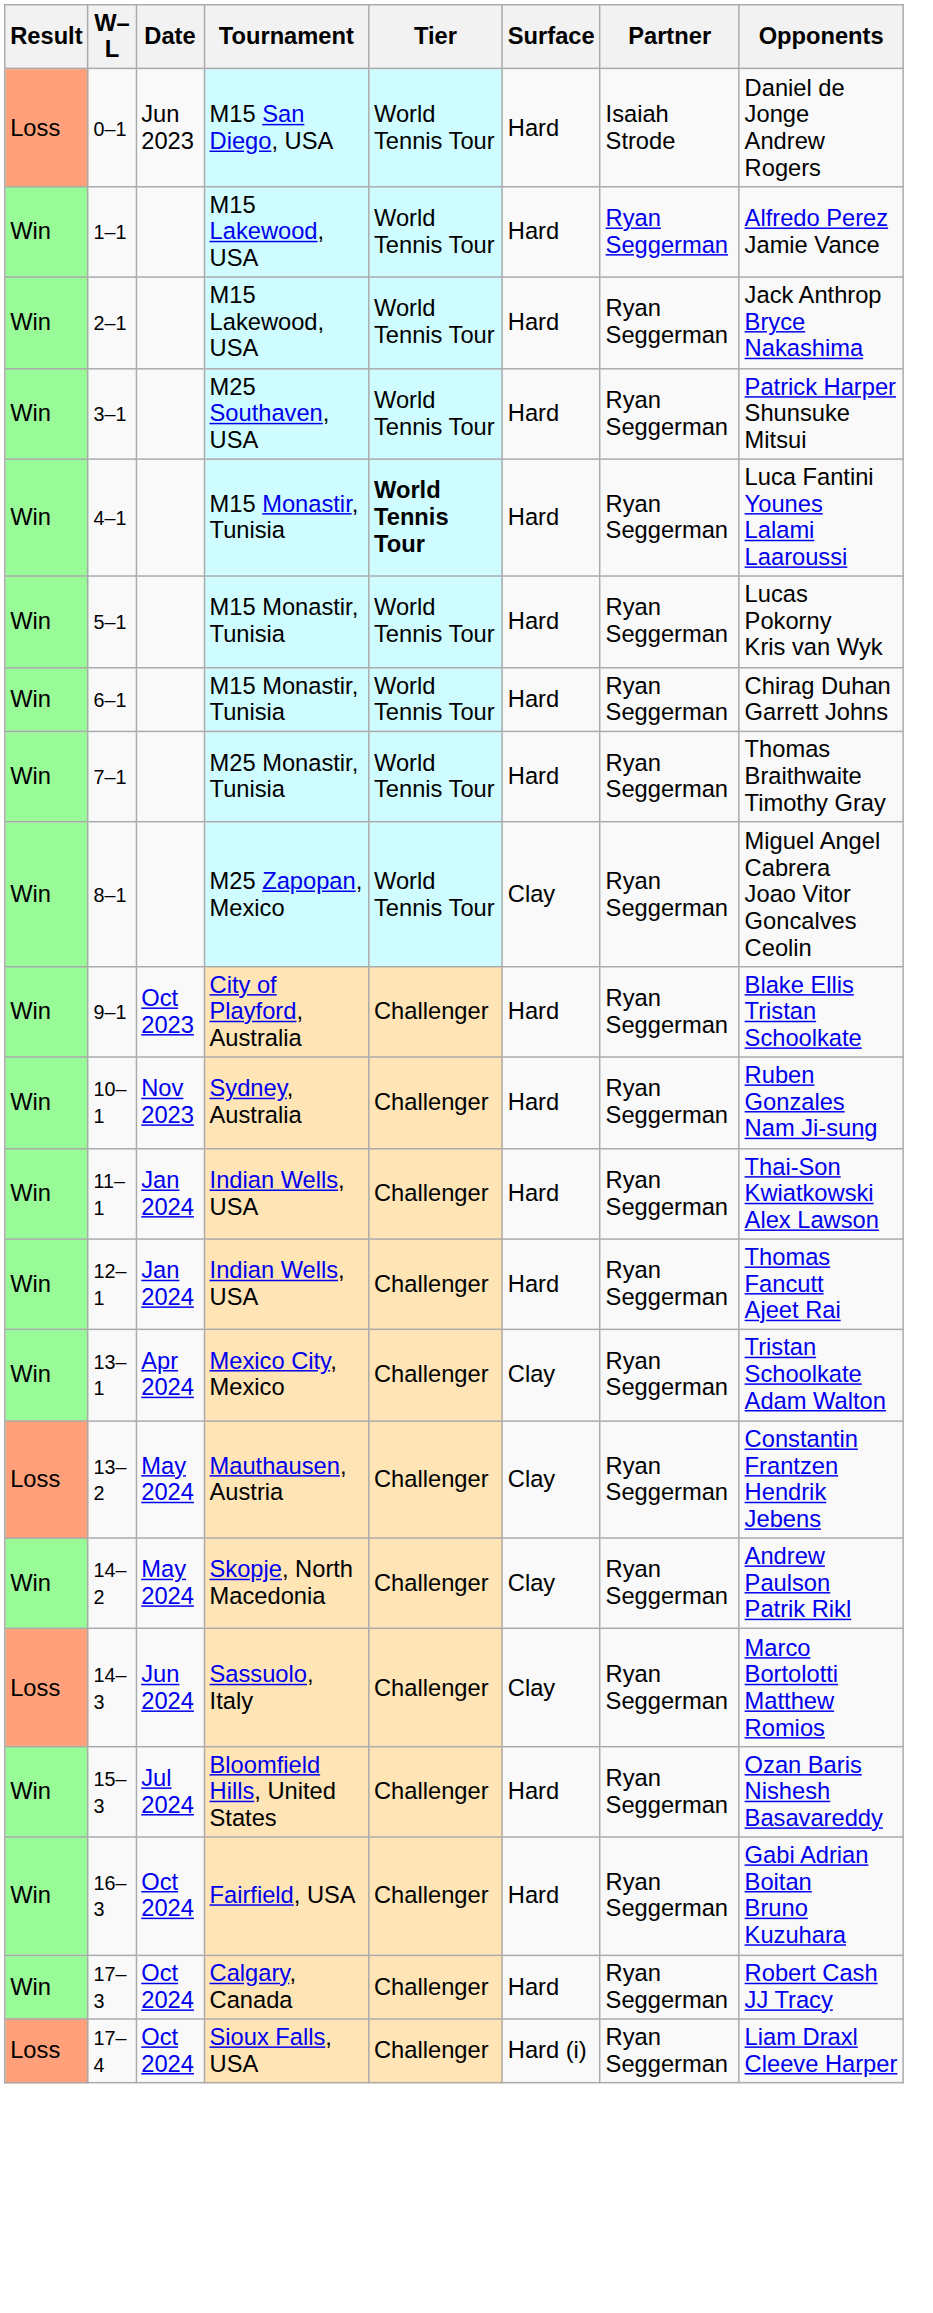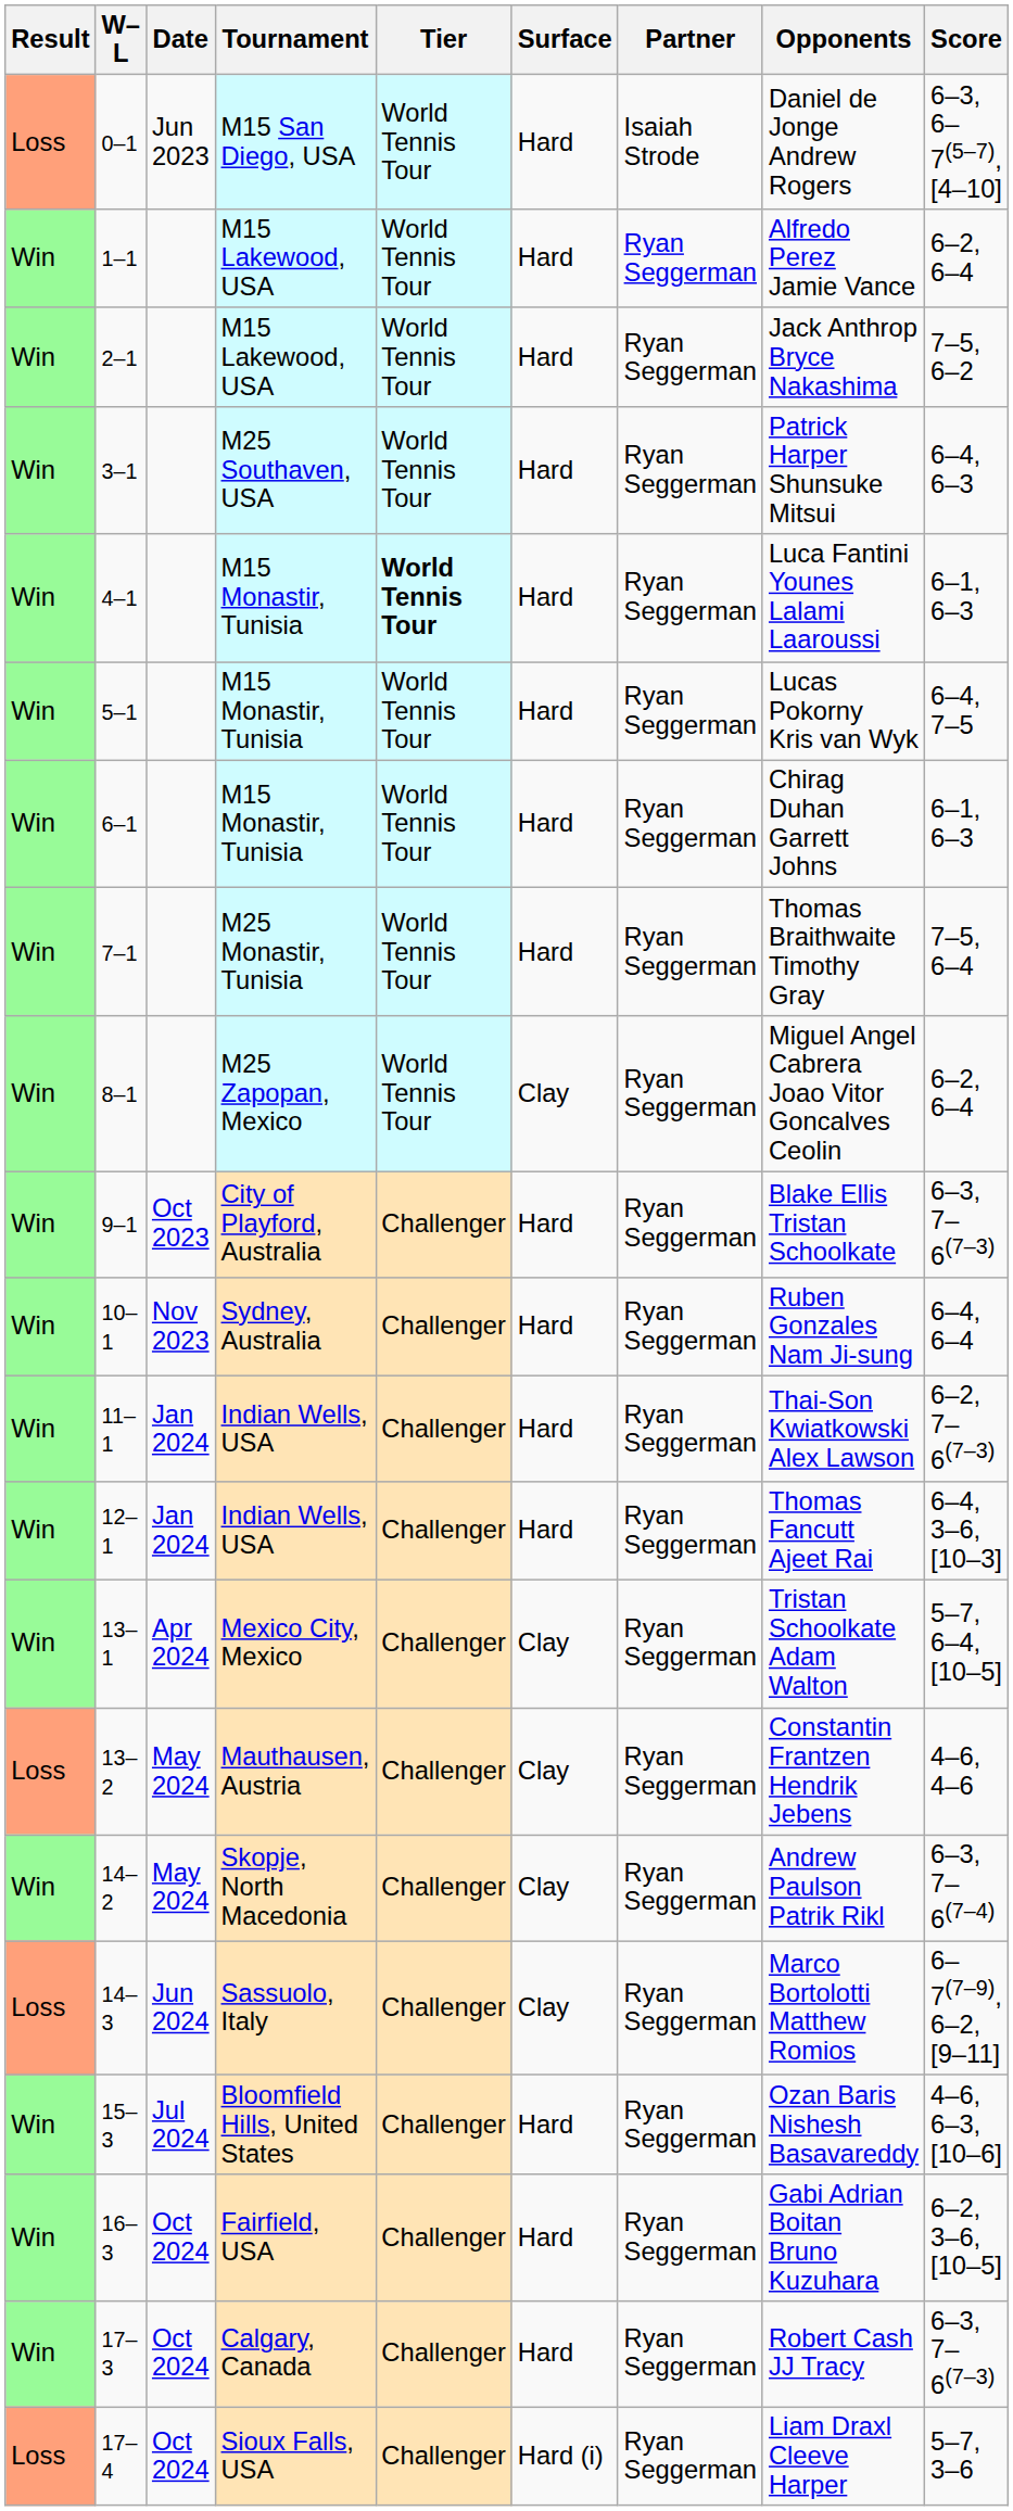+ column: Score | 6–3, 6–7(5–7), [4–10] | 6–2, 6–4 | 7–5, 6–2 | 6–4, 6–3 | 6–1, 6–3 | 6–4, 7–5 | 6–1, 6–3 | 7–5, 6–4 | 6–2, 6–4 | 6–3, 7–6(7–3) | 6–4, 6–4 | 6–2, 7–6(7–3) | 6–4, 3–6, [10–3] | 5–7, 6–4, [10–5] | 4–6, 4–6 | 6–3, 7–6(7–4) | 6–7(7–9), 6–2, [9–11] | 4–6, 6–3, [10–6] | 6–2, 3–6, [10–5] | 6–3, 7–6(7–3) | 5–7, 3–6
